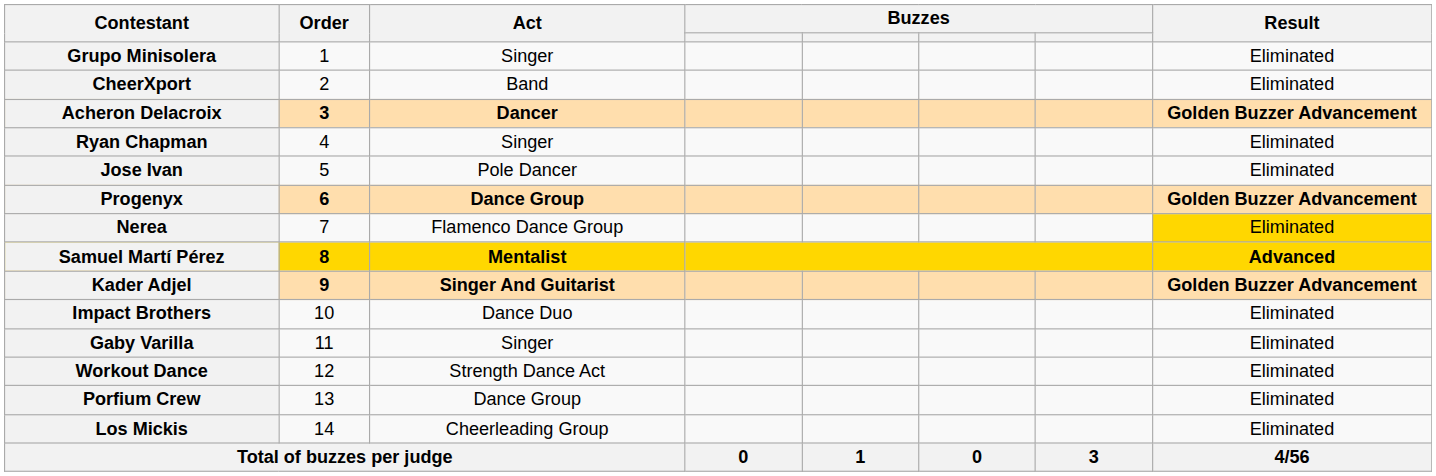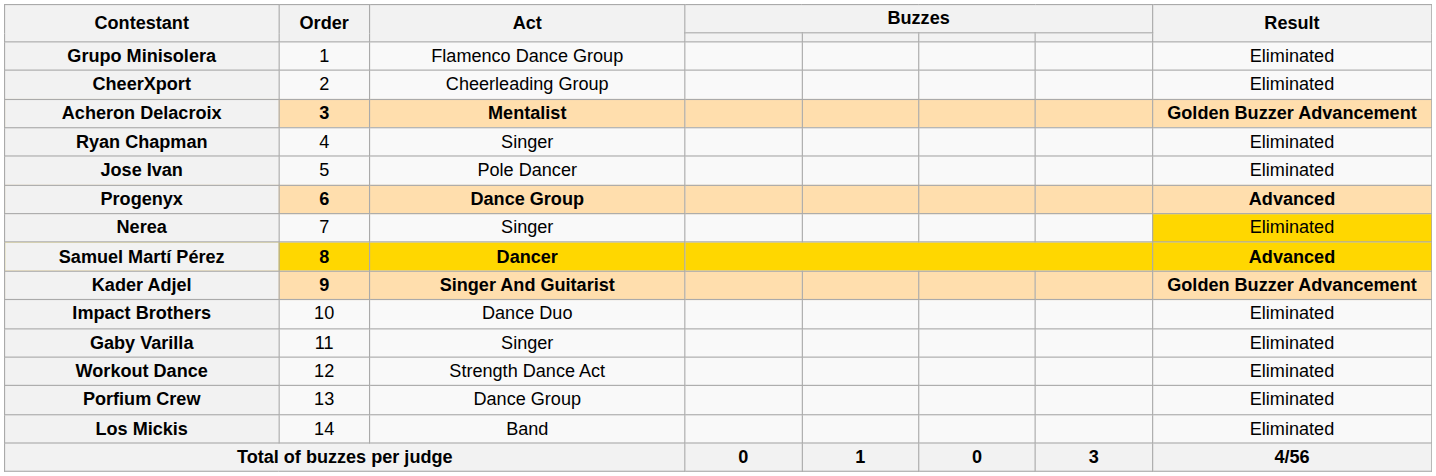Grupo Minisolera | Act: Singer -> Flamenco Dance Group
CheerXport | Act: Band -> Cheerleading Group
Acheron Delacroix | Act: Dancer -> Mentalist
Progenyx | Result: Golden Buzzer Advancement -> Advanced
Nerea | Act: Flamenco Dance Group -> Singer
Samuel Martí Pérez | Act: Mentalist -> Dancer
Los Mickis | Act: Cheerleading Group -> Band
